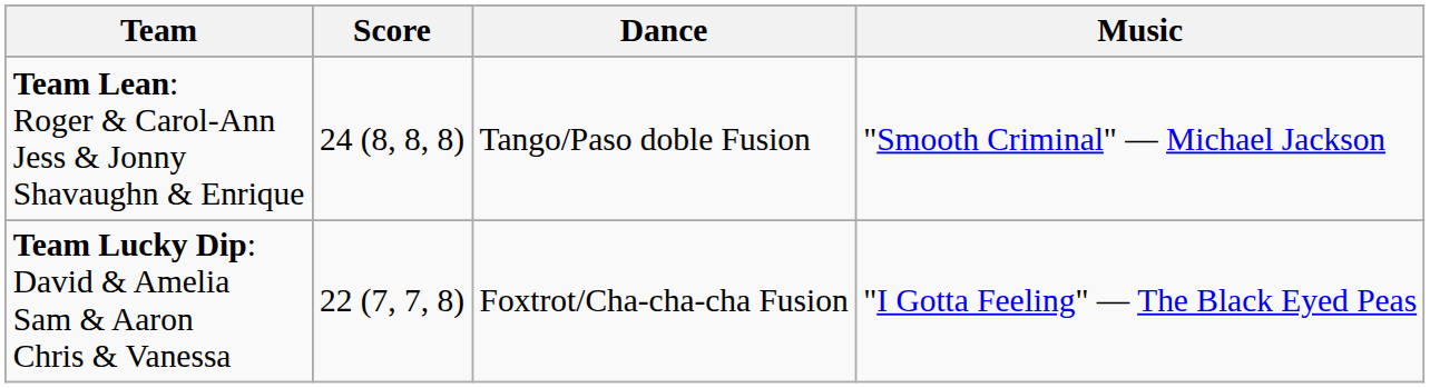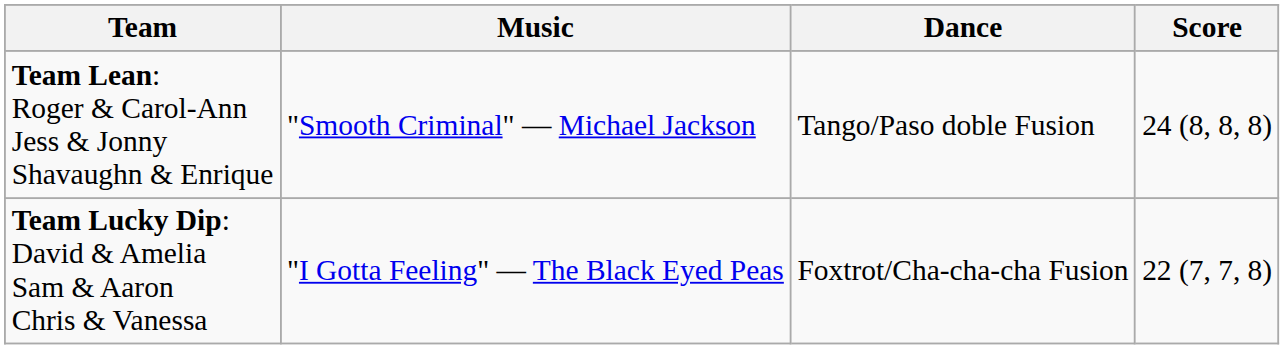columns swapped: Score <-> Music
